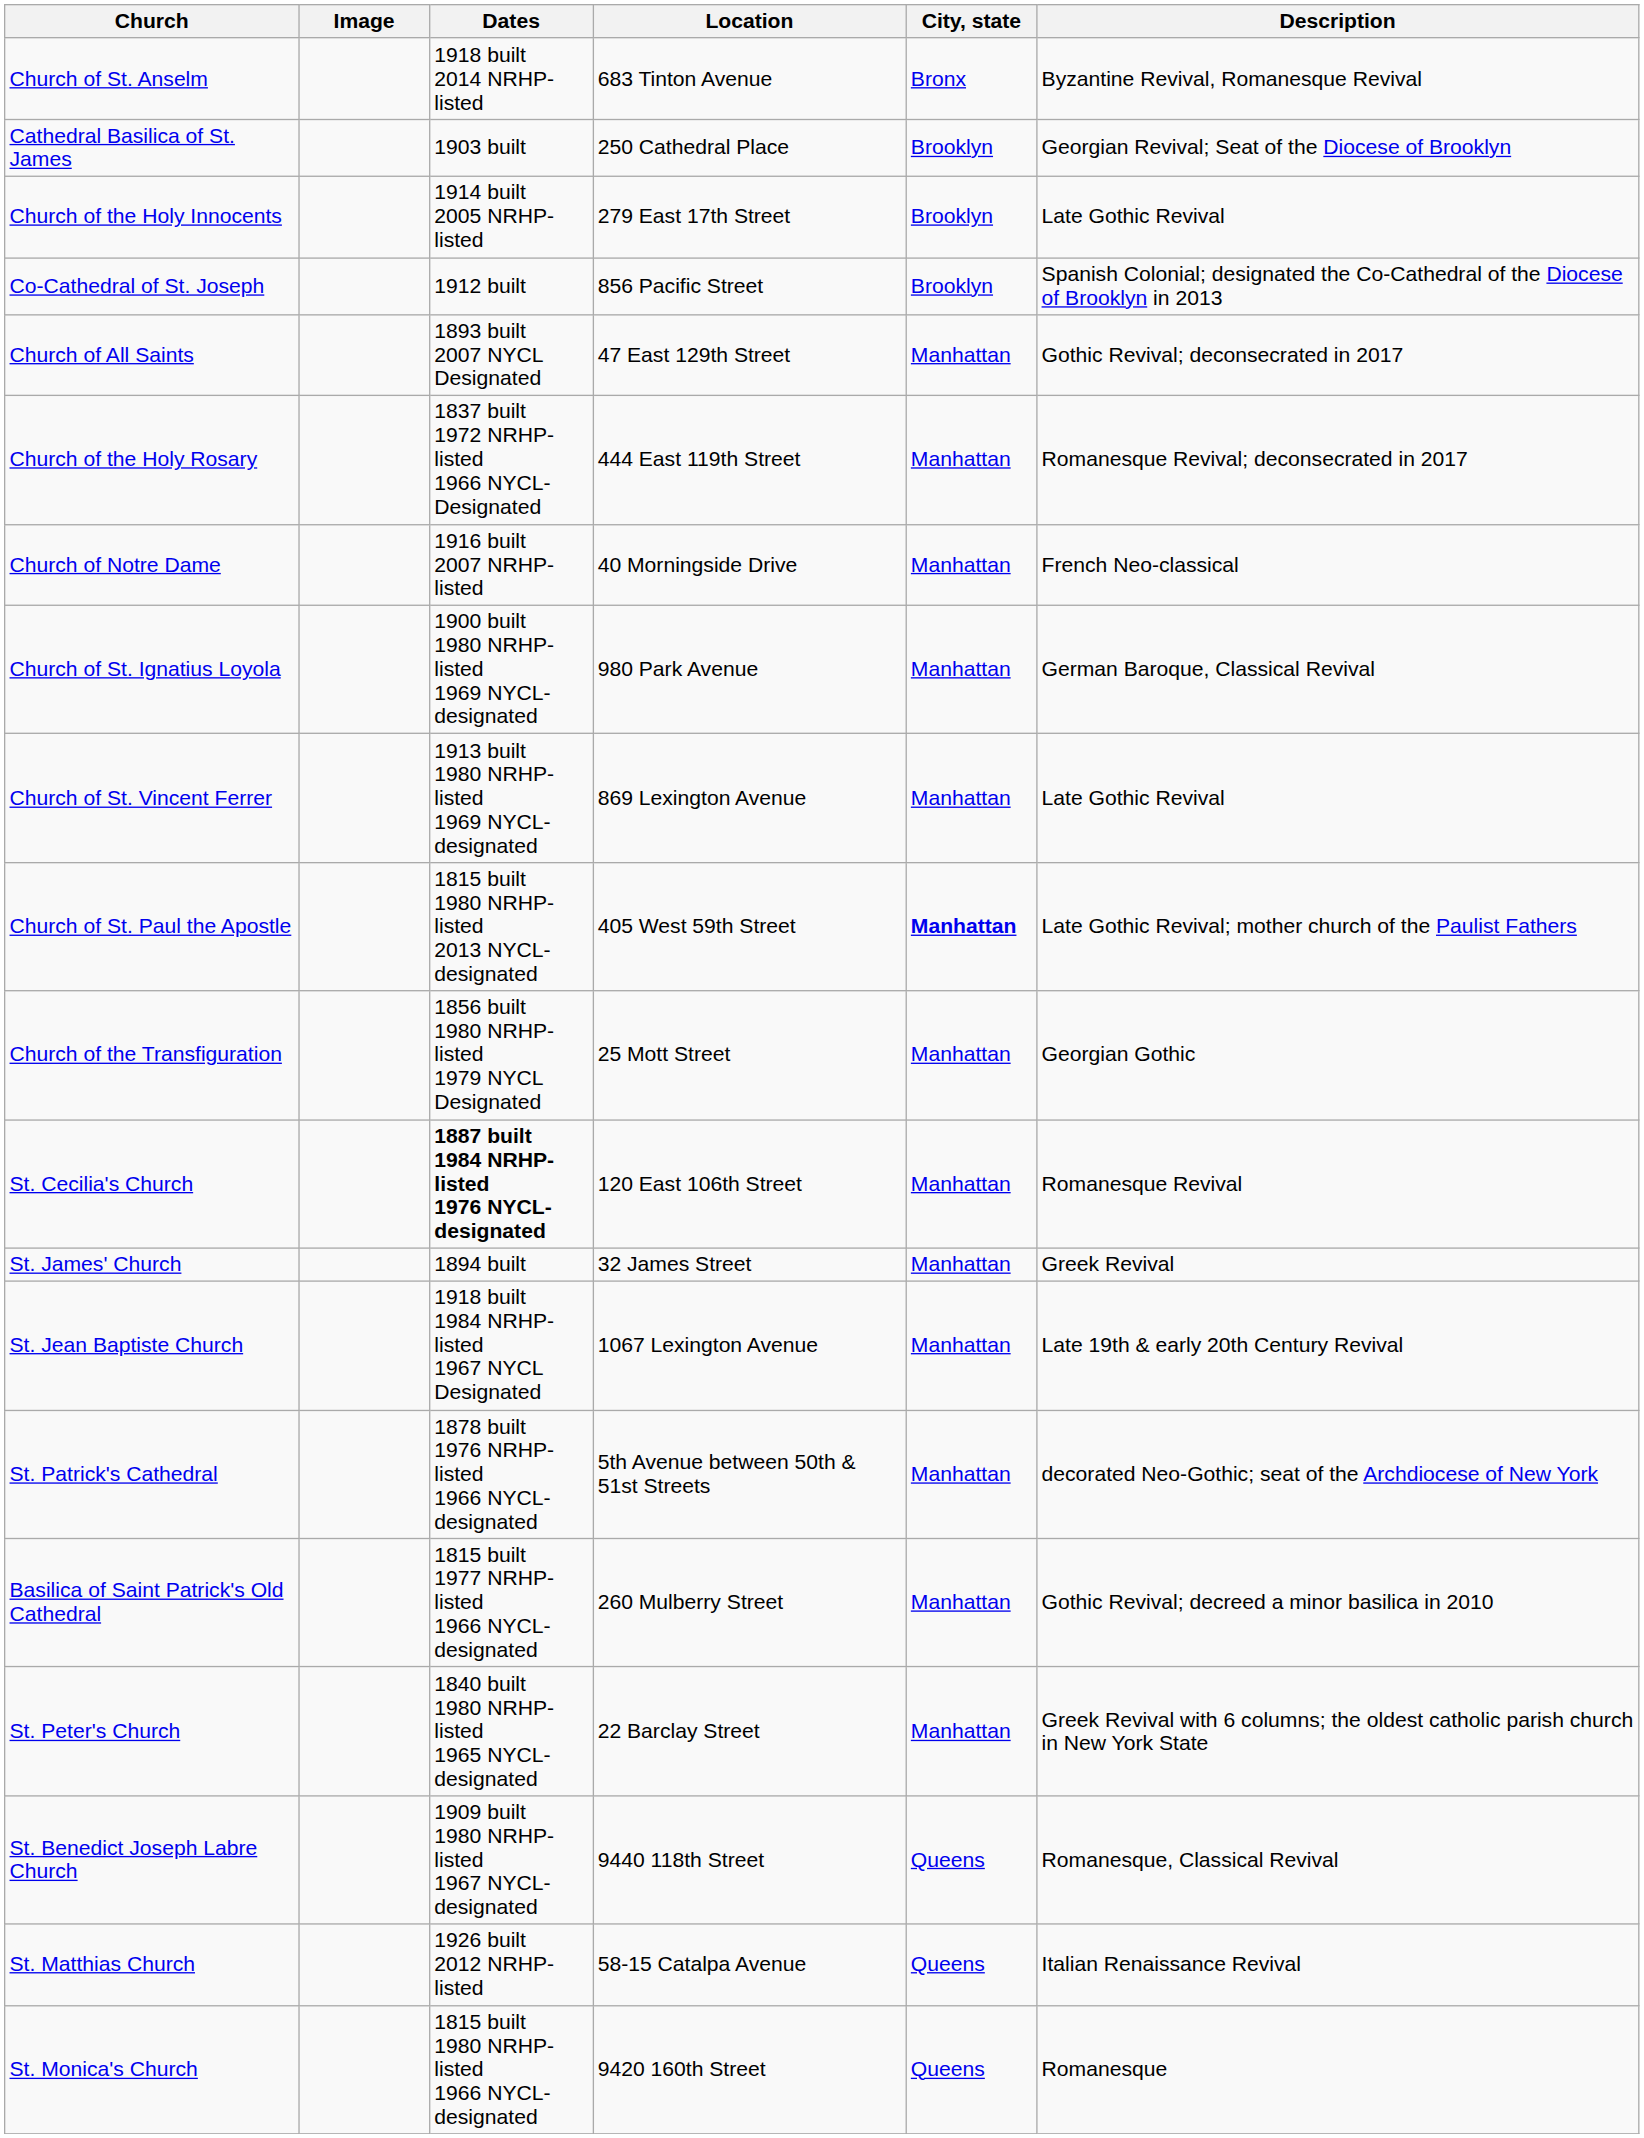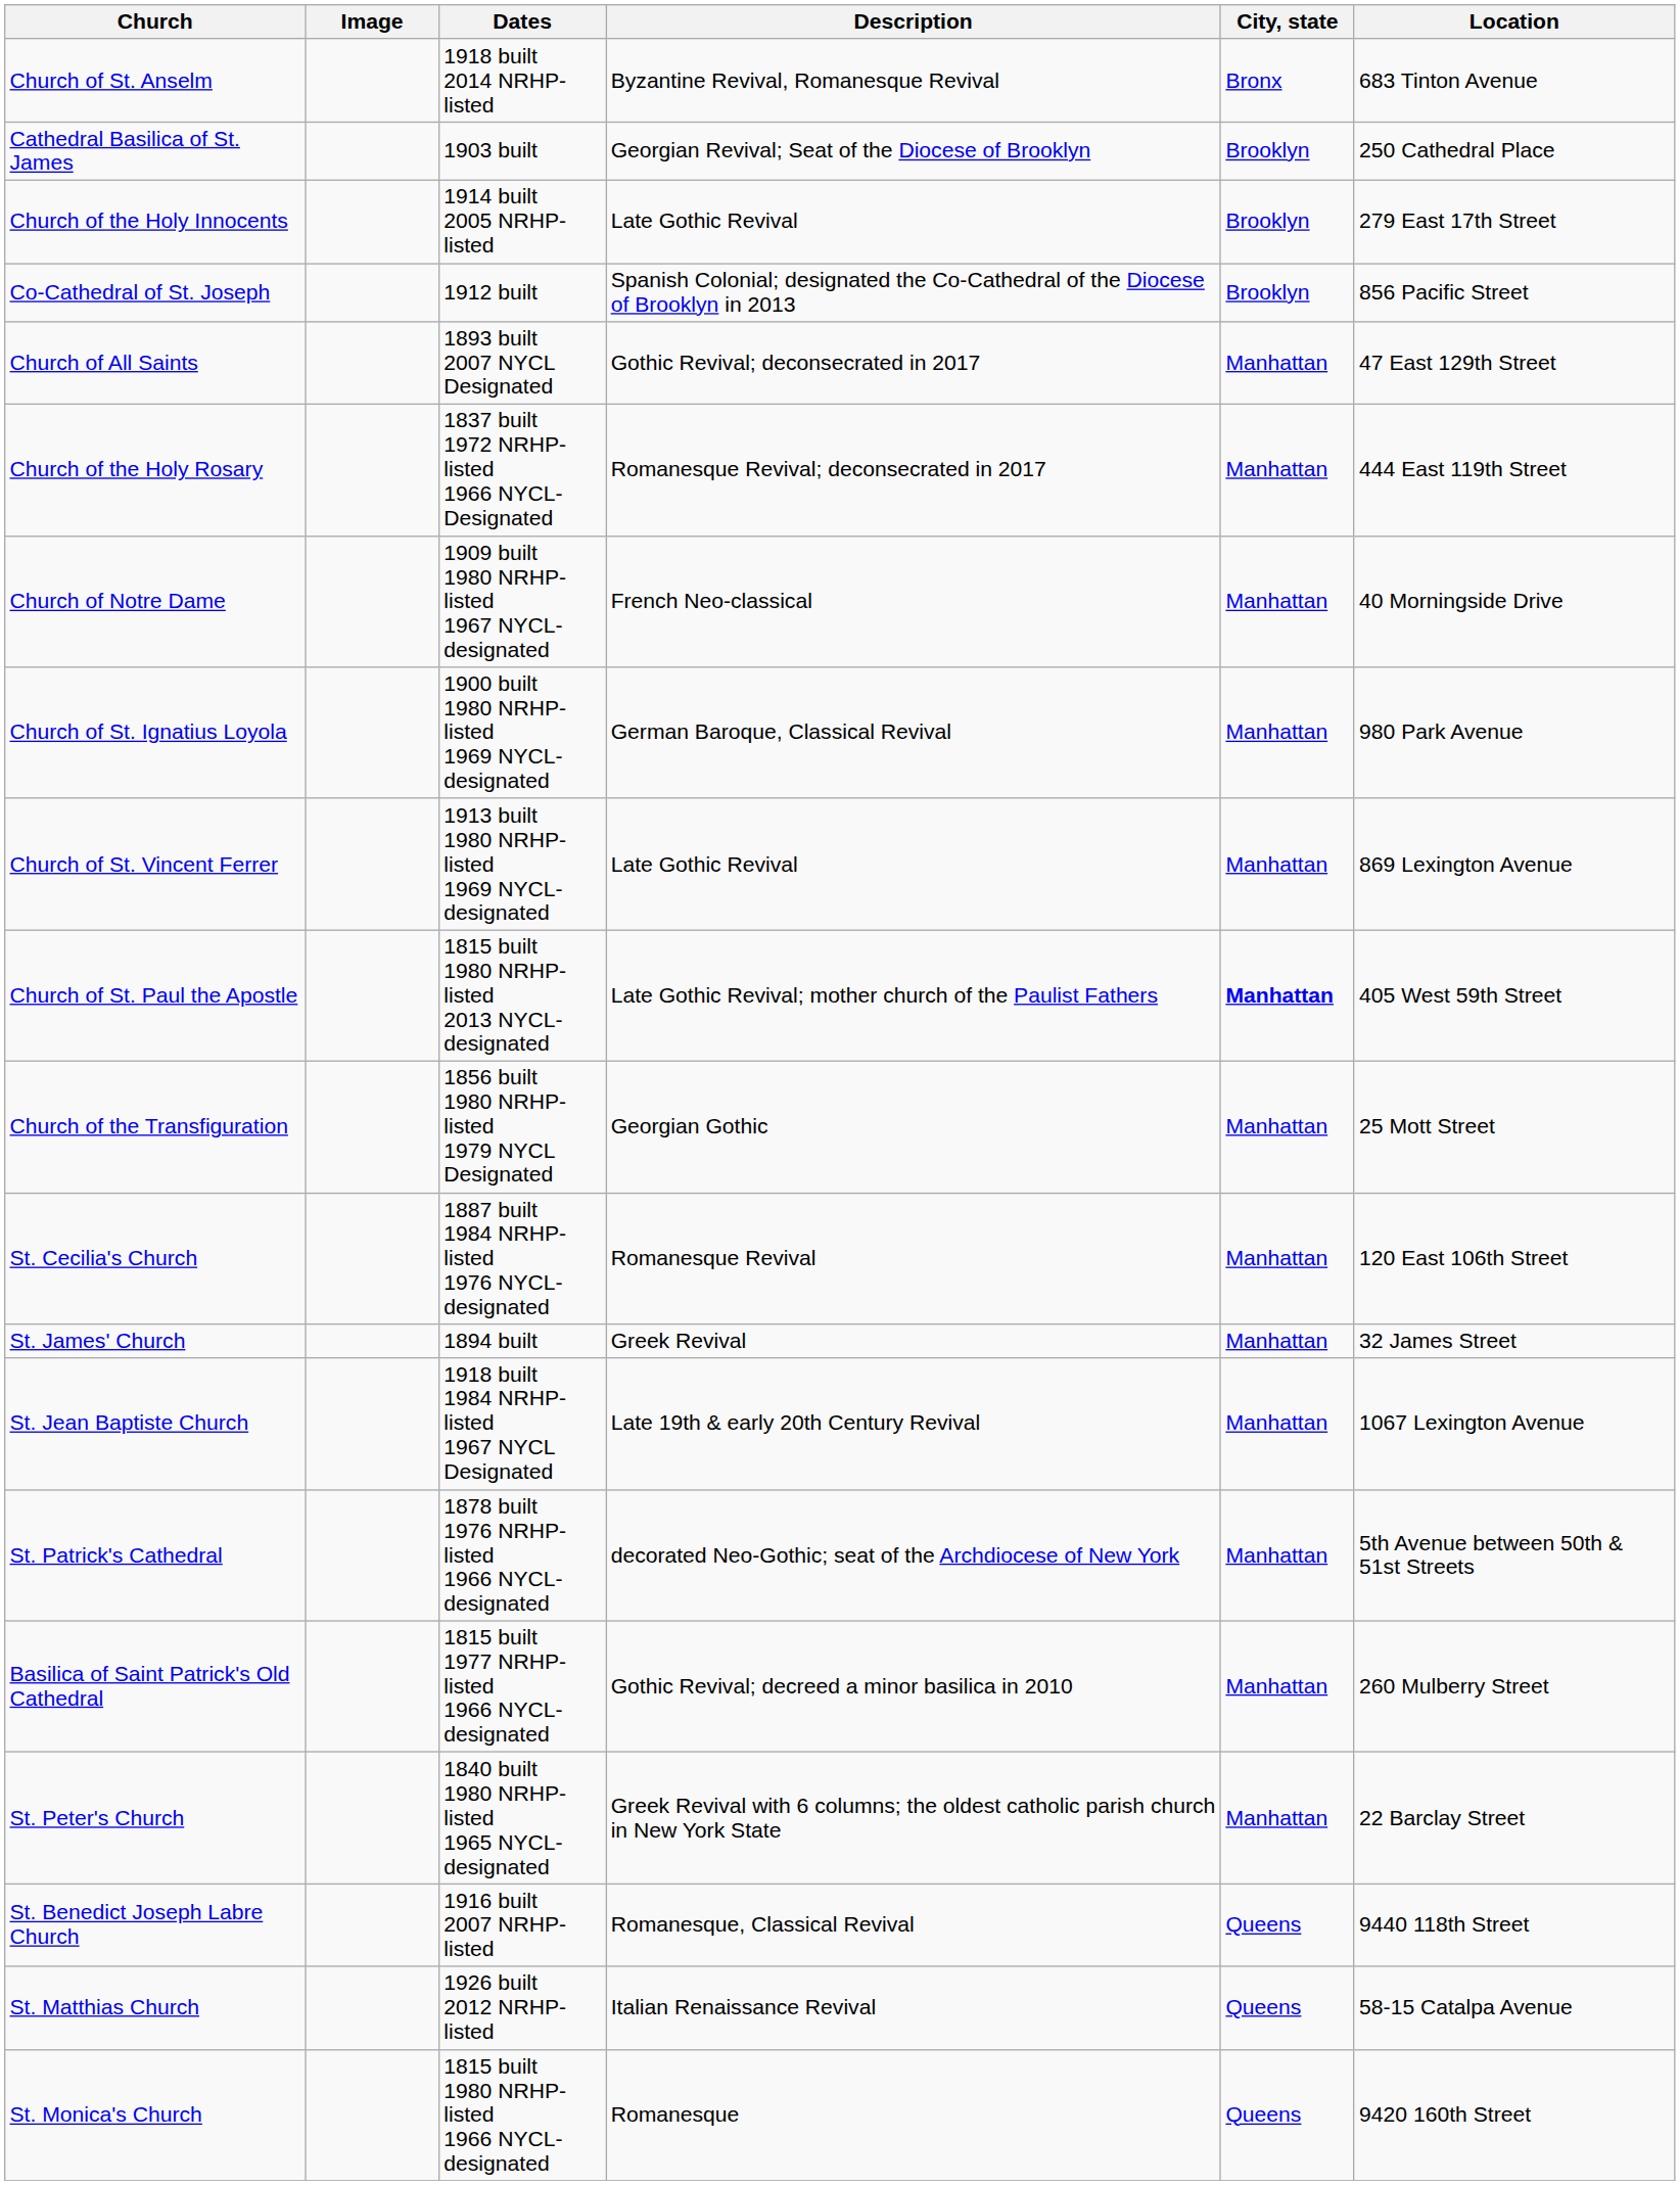columns swapped: Location <-> Description
Church of Notre Dame | Dates: 1916 built 2007 NRHP-listed -> 1909 built 1980 NRHP-listed 1967 NYCL-designated
St. Cecilia's Church | Dates: bold -> normal
St. Benedict Joseph Labre Church | Dates: 1909 built 1980 NRHP-listed 1967 NYCL-designated -> 1916 built 2007 NRHP-listed
